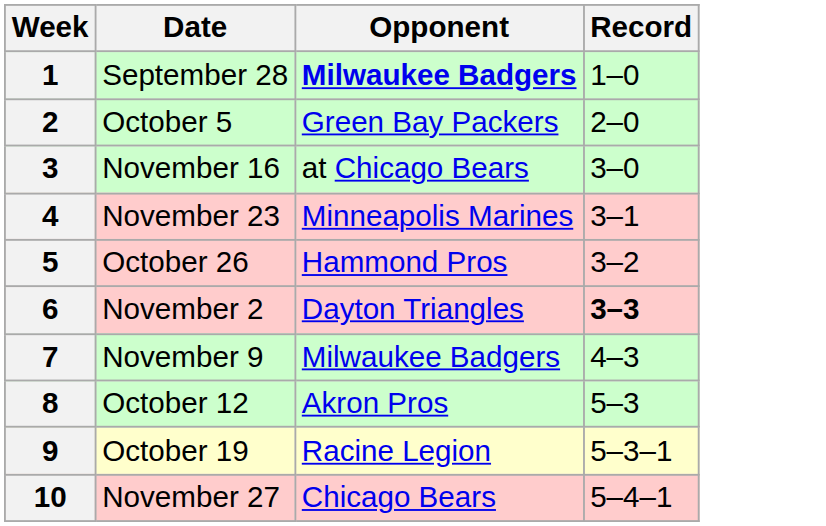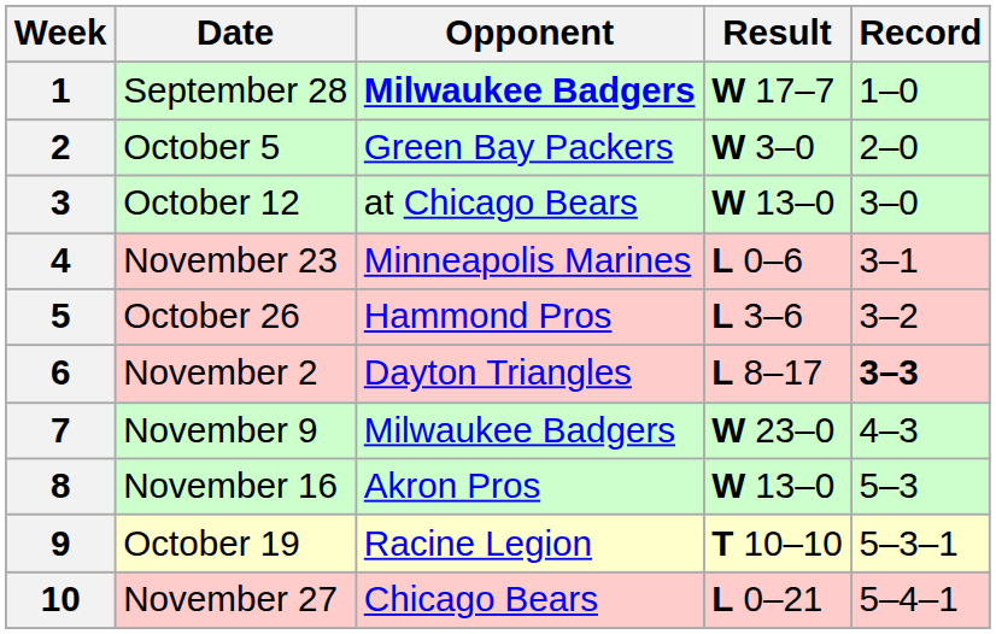+ column: Result | W 17–7 | W 3–0 | W 13–0 | L 0–6 | L 3–6 | L 8–17 | W 23–0 | W 13–0 | T 10–10 | L 0–21
3 | Date: November 16 -> October 12
8 | Date: October 12 -> November 16
